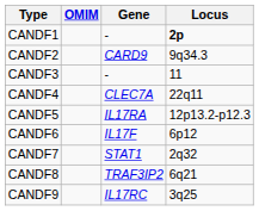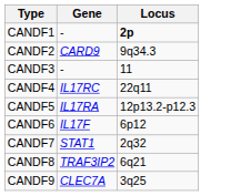- column: OMIM
CANDF4 | Gene: CLEC7A -> IL17RC
CANDF9 | Gene: IL17RC -> CLEC7A
